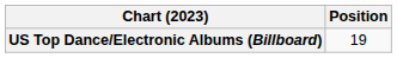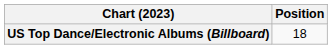US Top Dance/Electronic Albums (Billboard) | Position: 19 -> 18
